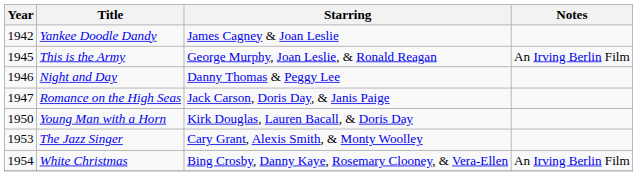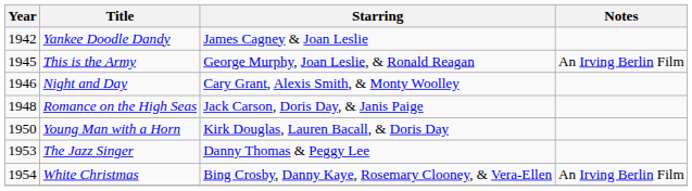Night and Day | Starring: Danny Thomas & Peggy Lee -> Cary Grant, Alexis Smith, & Monty Woolley
Romance on the High Seas | Year: 1947 -> 1948
The Jazz Singer | Starring: Cary Grant, Alexis Smith, & Monty Woolley -> Danny Thomas & Peggy Lee
